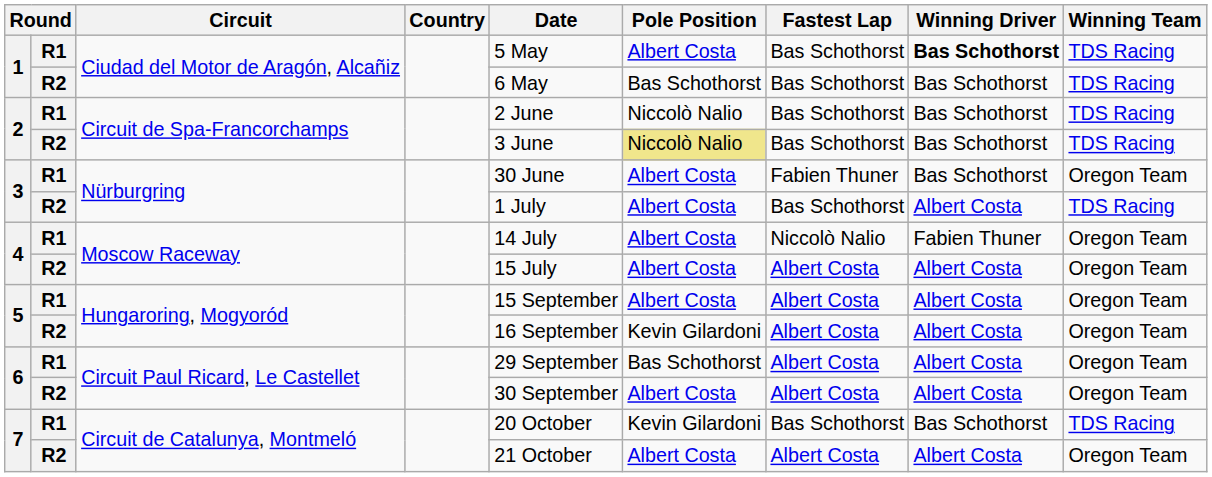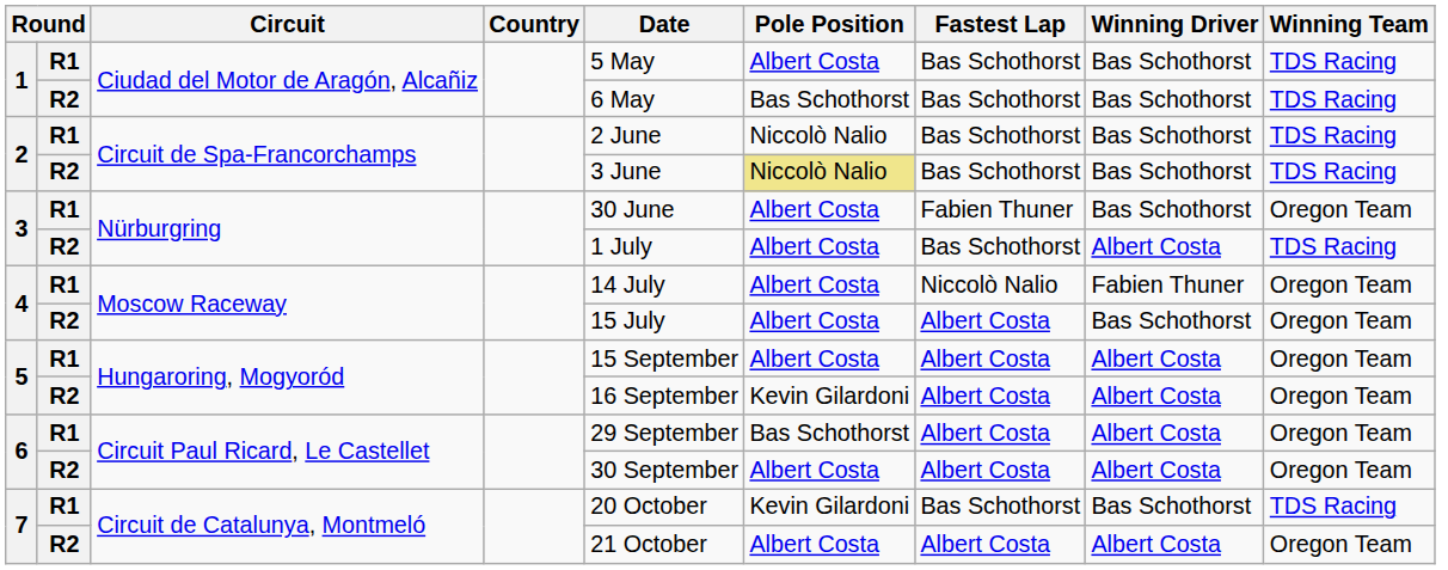1 / R1 | Winning Driver: bold -> normal
4 / R2 | Winning Driver: Albert Costa -> Bas Schothorst
